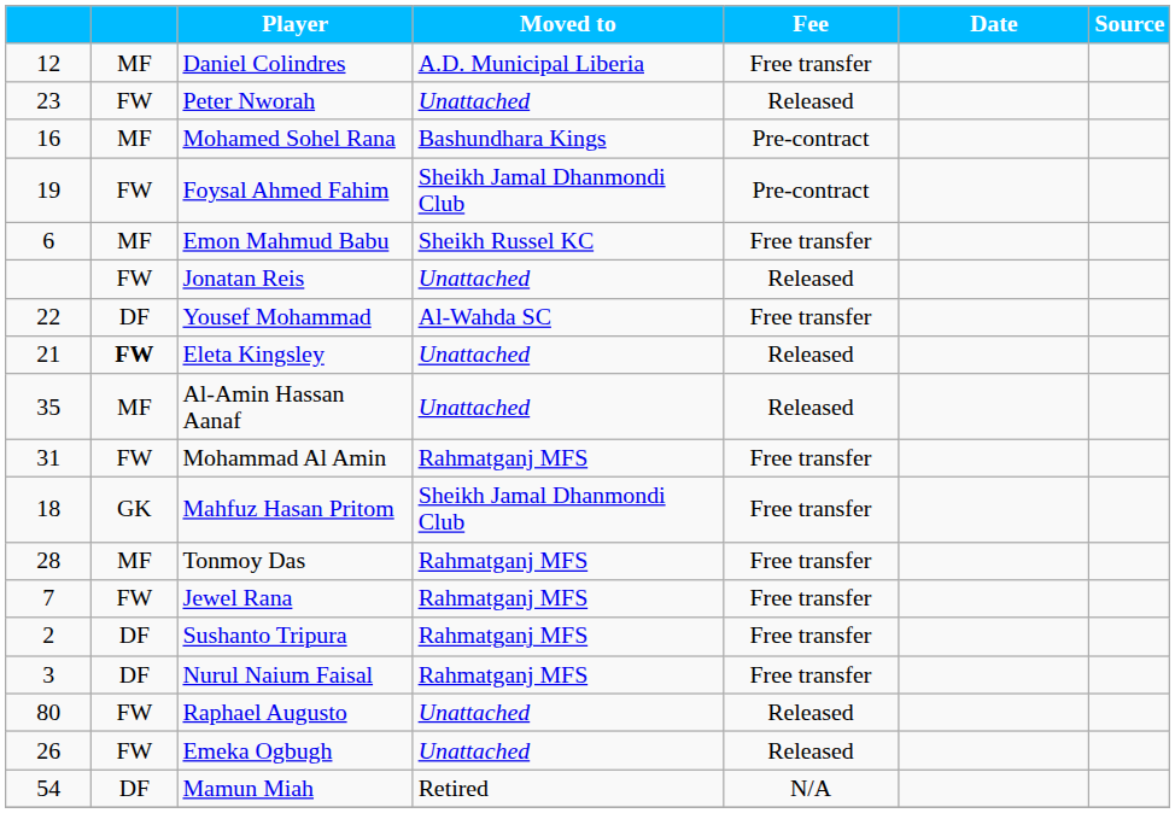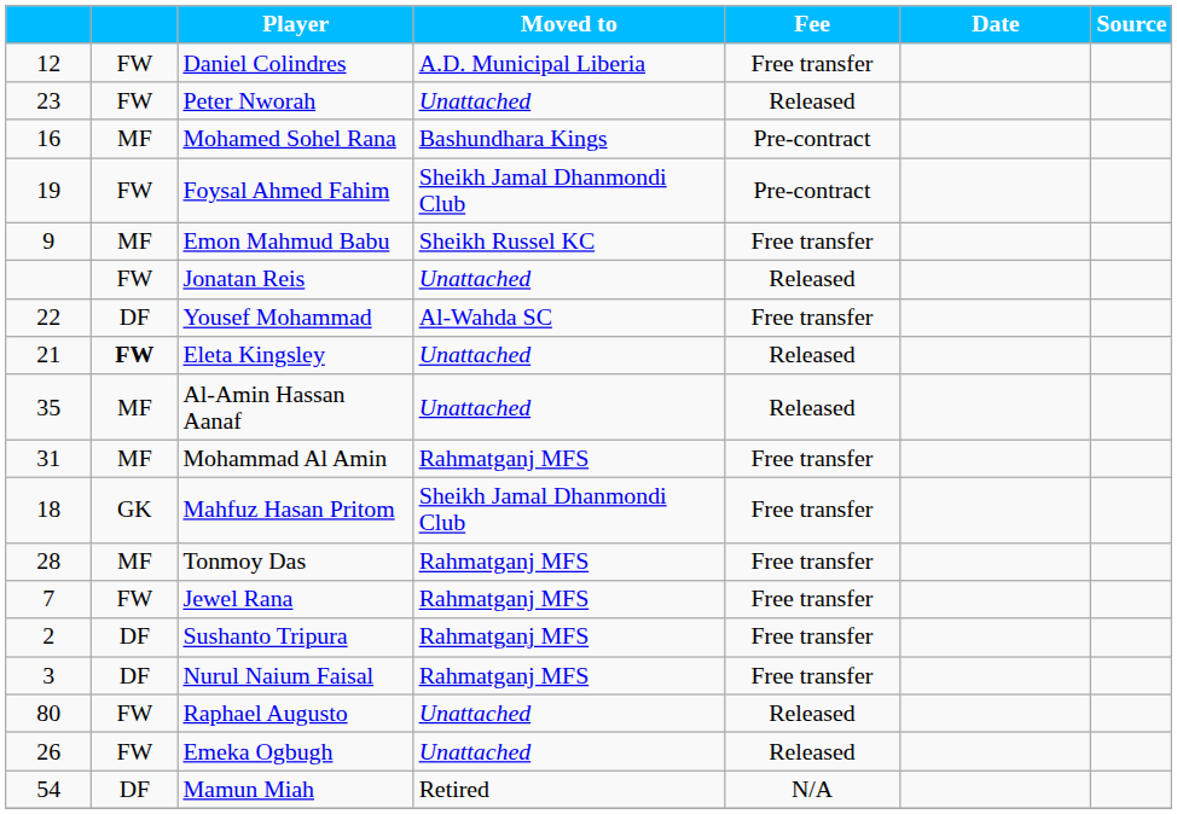Daniel Colindres | column 2: MF -> FW
Emon Mahmud Babu | column 1: 6 -> 9
Mohammad Al Amin | column 2: FW -> MF
